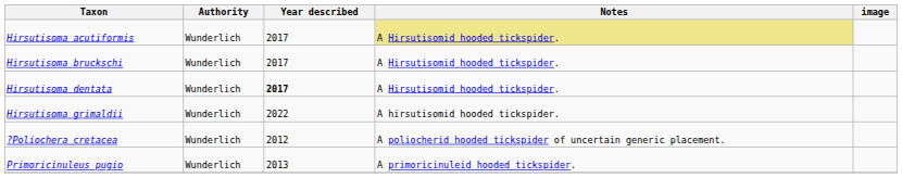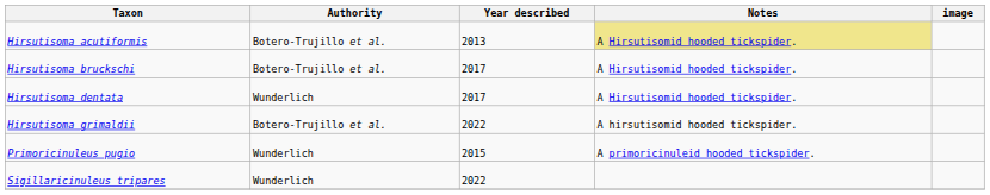Hirsutisoma acutiformis | Authority: Wunderlich -> Botero-Trujillo et al.
Hirsutisoma acutiformis | Year described: 2017 -> 2013
Hirsutisoma bruckschi | Authority: Wunderlich -> Botero-Trujillo et al.
Hirsutisoma dentata | Year described: bold -> normal
Hirsutisoma grimaldii | Authority: Wunderlich -> Botero-Trujillo et al.
- row: ?Poliochera cretacea | Wunderlich | 2012 | A poliocherid hooded tickspider of uncertain generic placement.
Primoricinuleus pugio | Year described: 2013 -> 2015
+ row: Sigillaricinuleus tripares | Wunderlich | 2022
